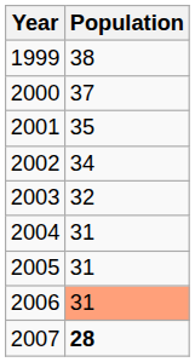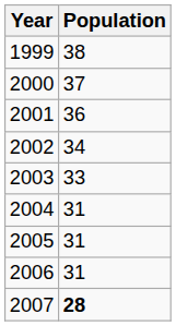2001 | Population: 35 -> 36
2003 | Population: 32 -> 33
2006 | Population: lightsalmon background -> no background
